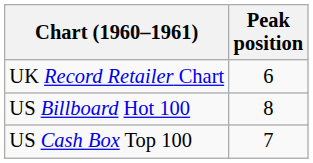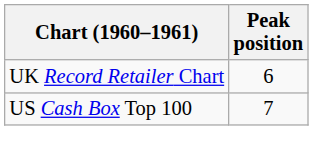- row: US Billboard Hot 100 | 8
